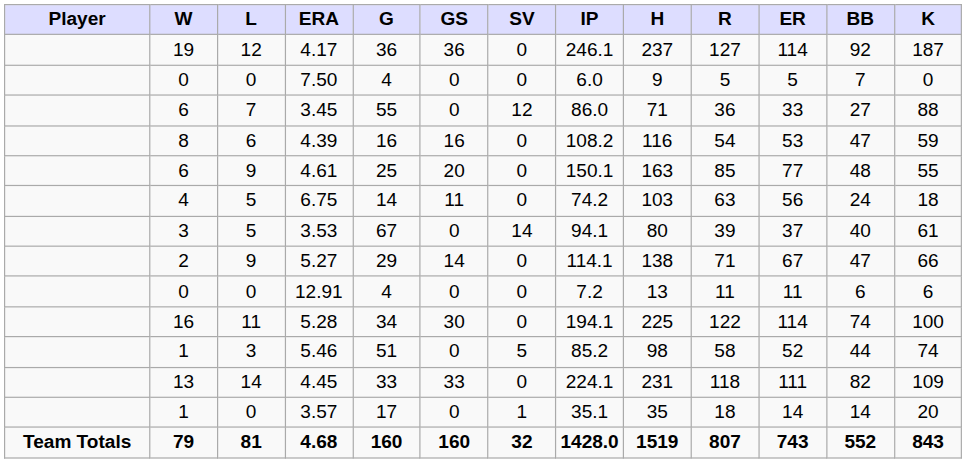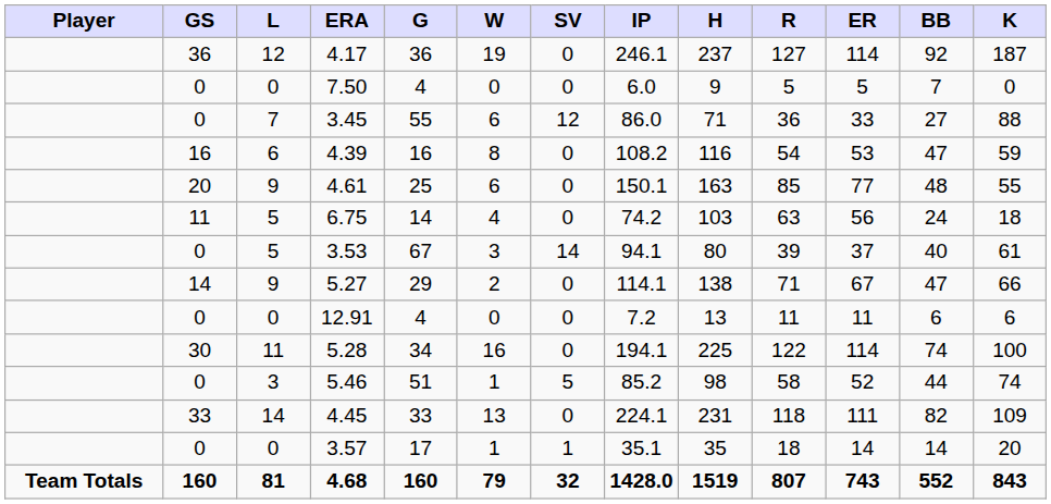columns swapped: W <-> GS
